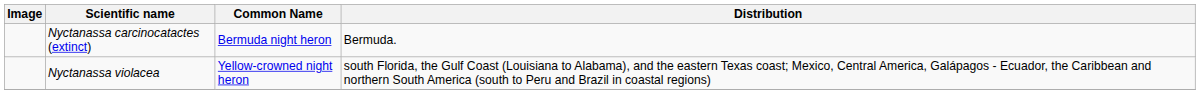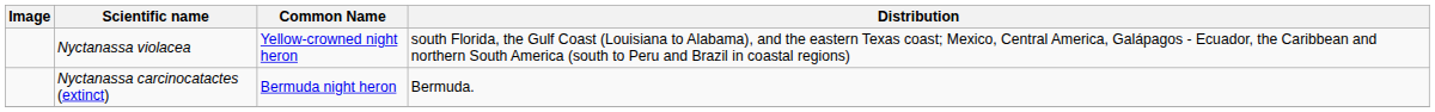rows swapped: Nyctanassa carcinocatactes (extinct) <-> Nyctanassa violacea
